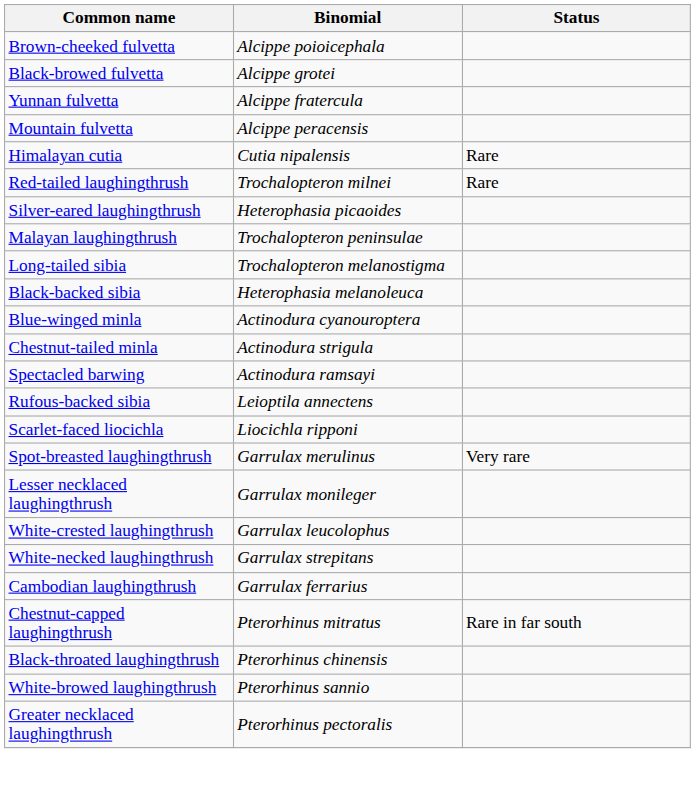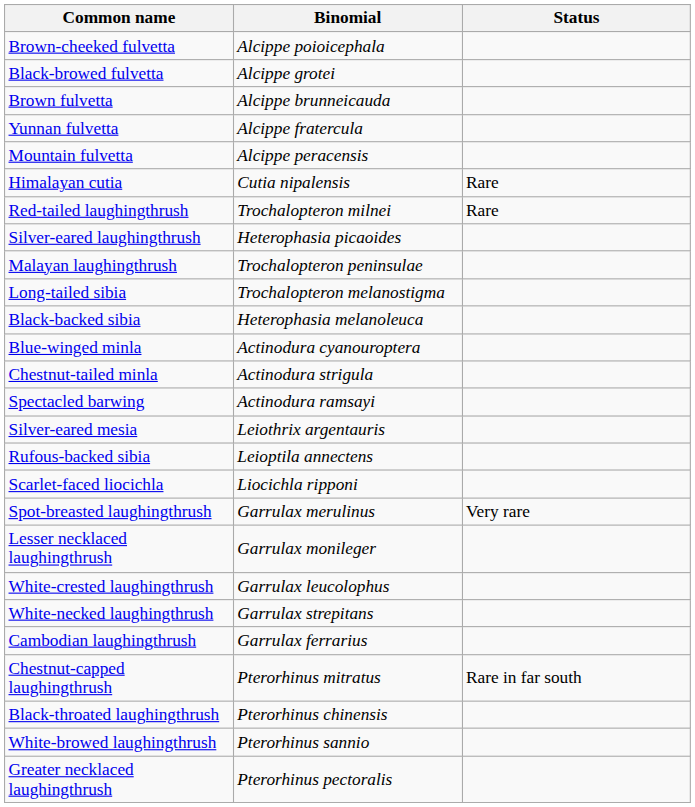+ row: Brown fulvetta | Alcippe brunneicauda
+ row: Silver-eared mesia | Leiothrix argentauris
